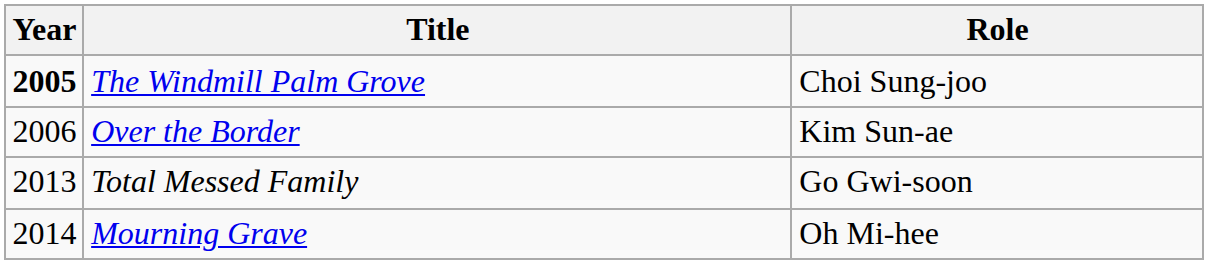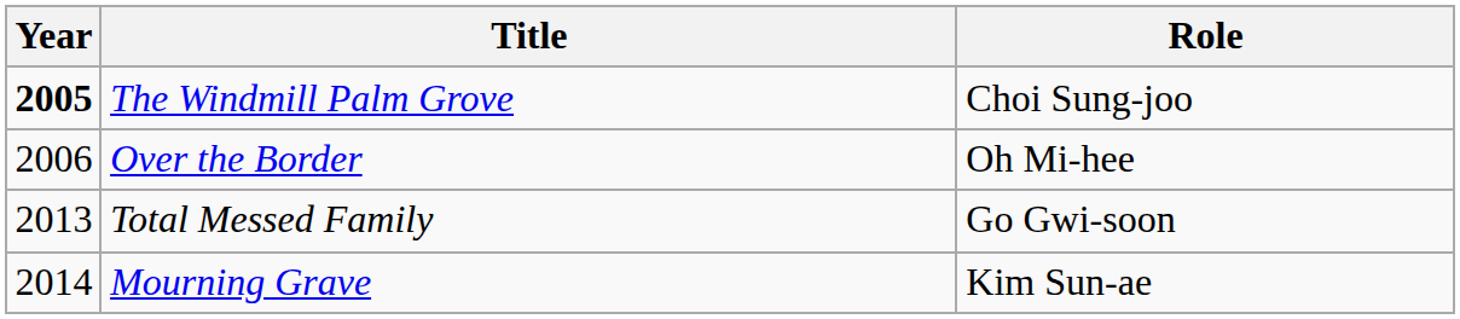Over the Border | Role: Kim Sun-ae -> Oh Mi-hee
Mourning Grave | Role: Oh Mi-hee -> Kim Sun-ae
